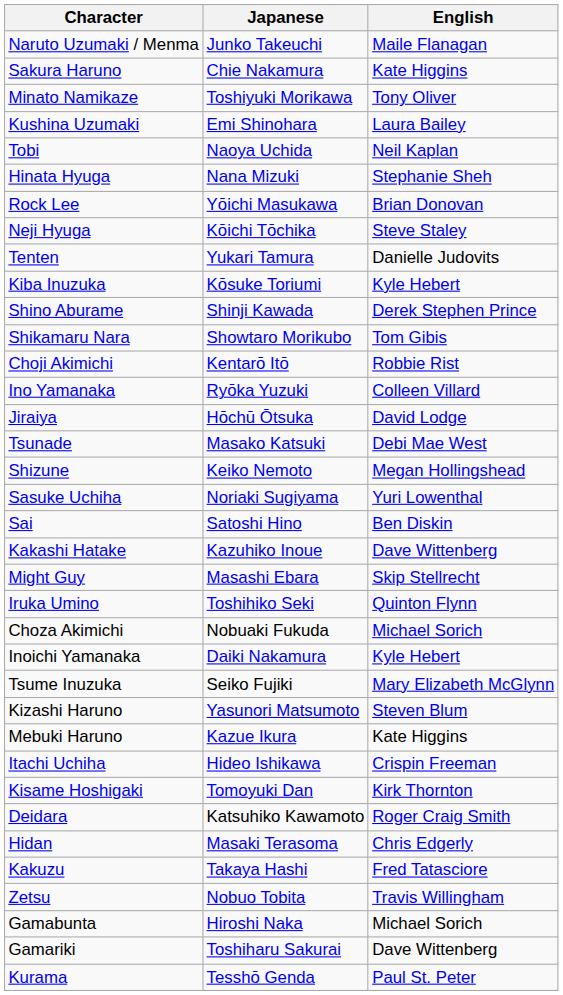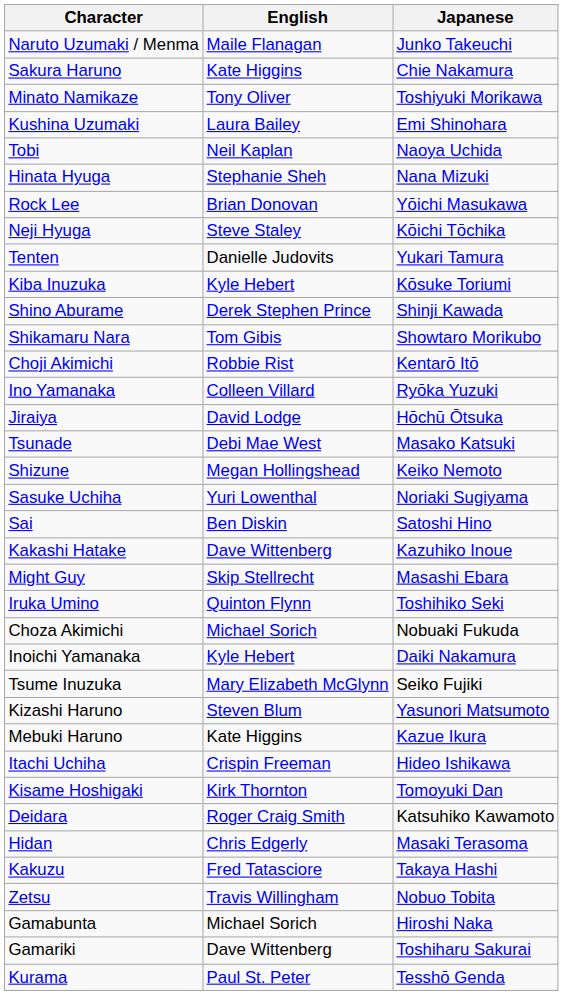columns swapped: Japanese <-> English
